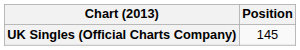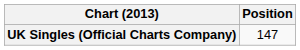UK Singles (Official Charts Company) | Position: 145 -> 147
